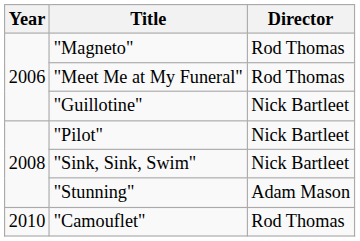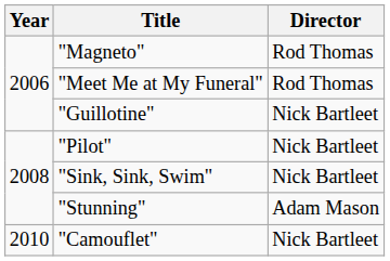"Camouflet" | Director: Rod Thomas -> Nick Bartleet
